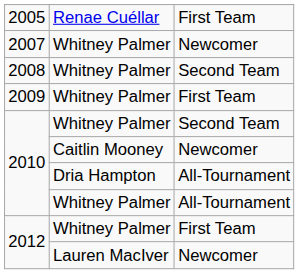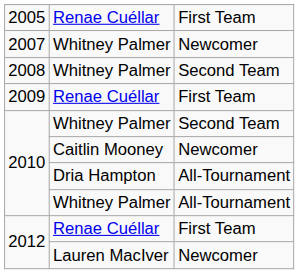2009 | column 2: Whitney Palmer -> Renae Cuéllar
2012 / First Team | column 2: Whitney Palmer -> Renae Cuéllar
